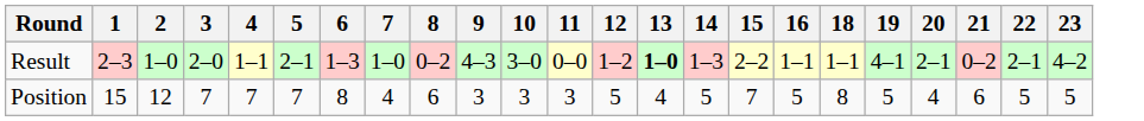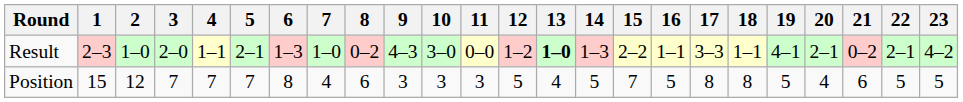+ column: 17 | 3–3 | 8
